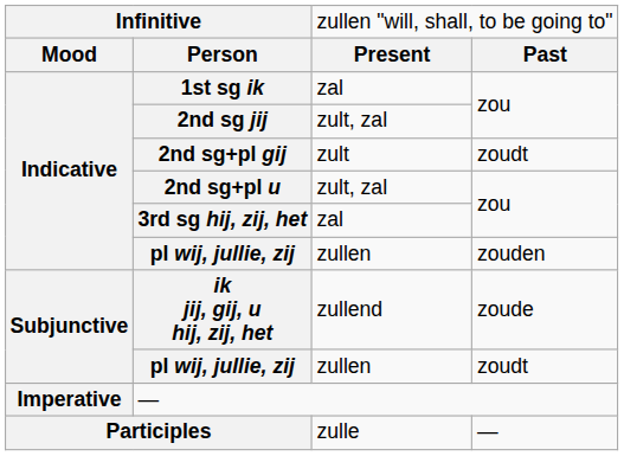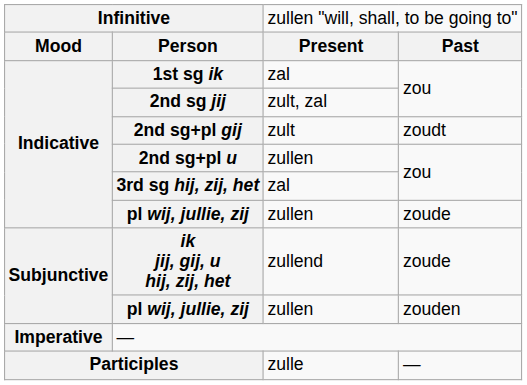2nd sg+pl u | column 3: zult, zal -> zullen
Indicative / pl wij, jullie, zij | column 4: zouden -> zoude
Subjunctive / pl wij, jullie, zij | column 4: zoudt -> zouden
